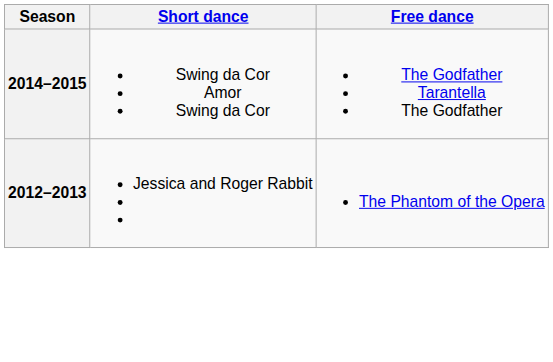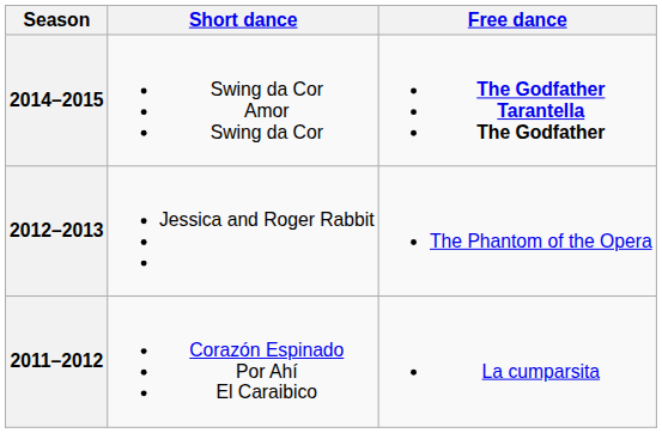2014–2015 | Free dance: normal -> bold
+ row: 2011–2012 | Corazón Espinado Por Ahí El Caraibico | La cumparsita
